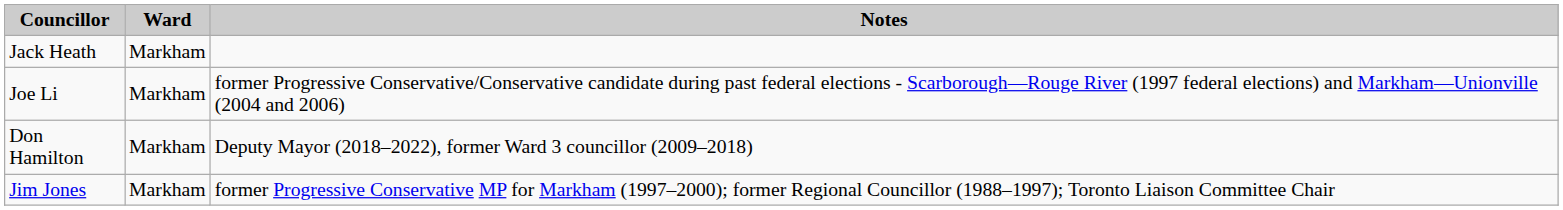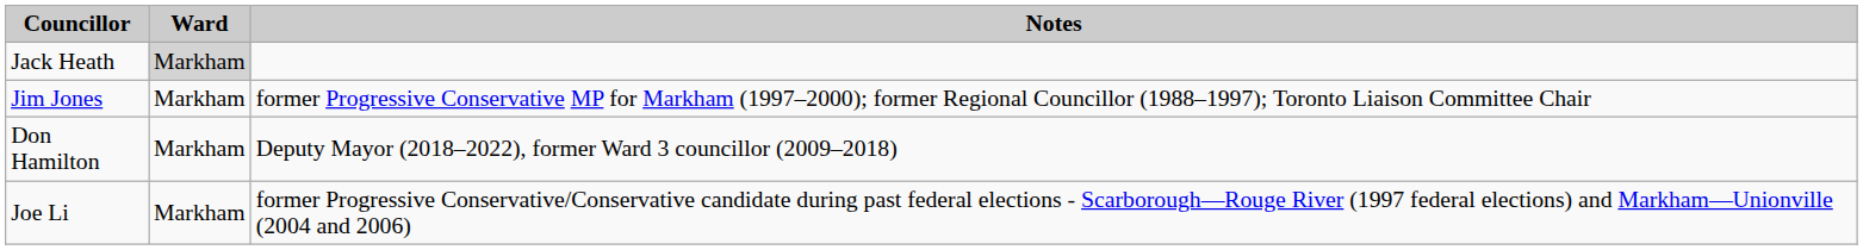Jack Heath | Ward: no background -> lightgrey background
rows swapped: Jim Jones <-> Joe Li
